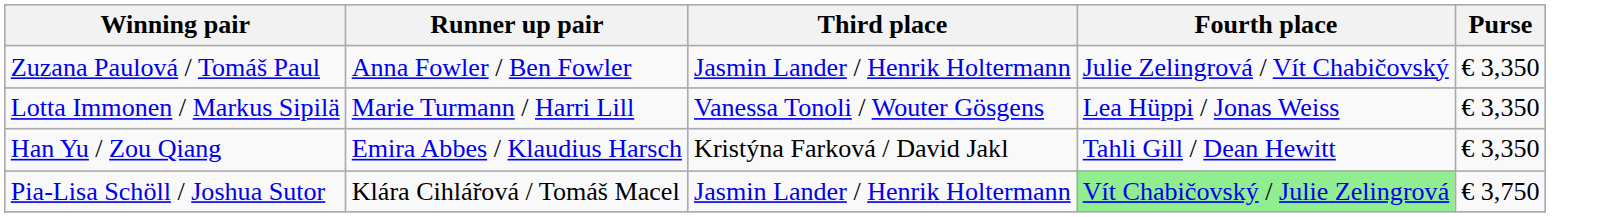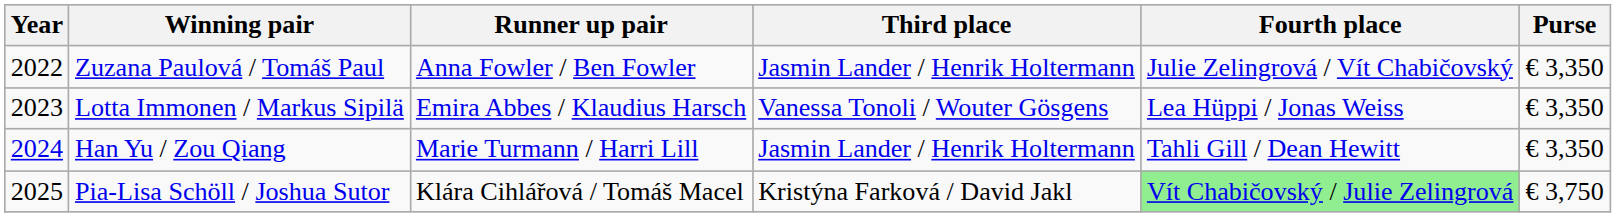+ column: Year | 2022 | 2023 | 2024 | 2025
Lotta Immonen / Markus Sipilä | Runner up pair: Marie Turmann / Harri Lill -> Emira Abbes / Klaudius Harsch
Han Yu / Zou Qiang | Runner up pair: Emira Abbes / Klaudius Harsch -> Marie Turmann / Harri Lill
Han Yu / Zou Qiang | Third place: Kristýna Farková / David Jakl -> Jasmin Lander / Henrik Holtermann
Pia-Lisa Schöll / Joshua Sutor | Third place: Jasmin Lander / Henrik Holtermann -> Kristýna Farková / David Jakl
